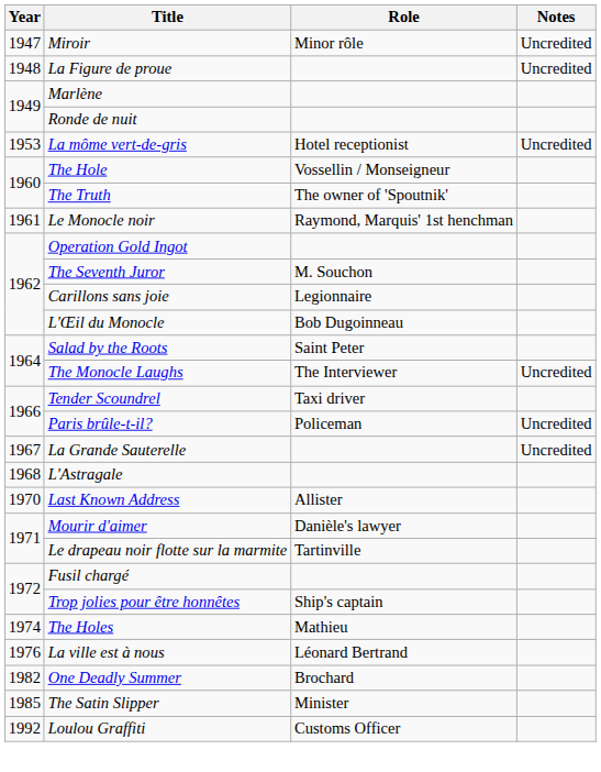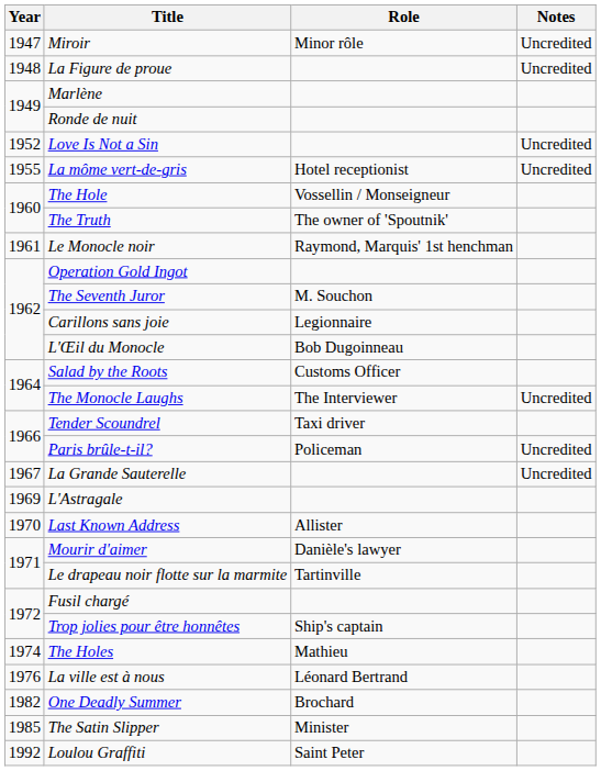+ row: 1952 | Love Is Not a Sin | Uncredited
La môme vert-de-gris | Year: 1953 -> 1955
Salad by the Roots | Role: Saint Peter -> Customs Officer
L'Astragale | Year: 1968 -> 1969
Loulou Graffiti | Role: Customs Officer -> Saint Peter
